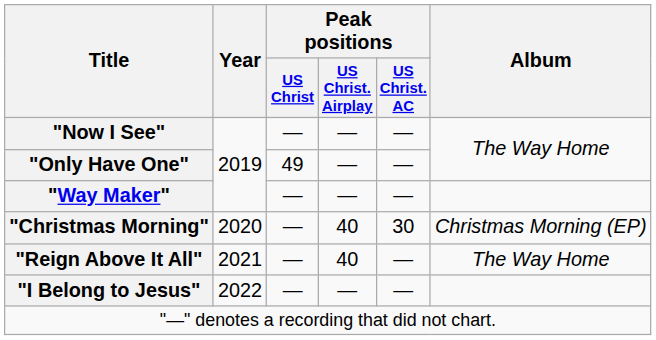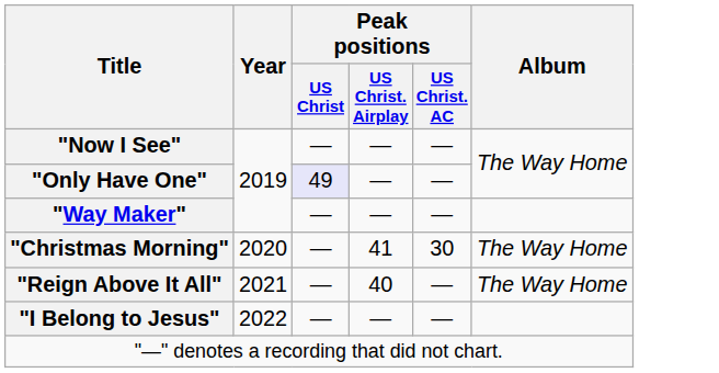"Only Have One" | Peak positions / US Christ: no background -> lavender background
"Christmas Morning" | Peak positions / US Christ. Airplay: 40 -> 41
"Christmas Morning" | Album: Christmas Morning (EP) -> The Way Home
